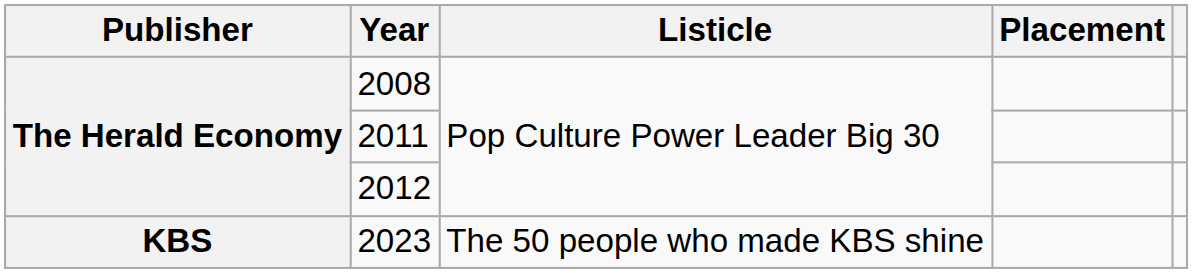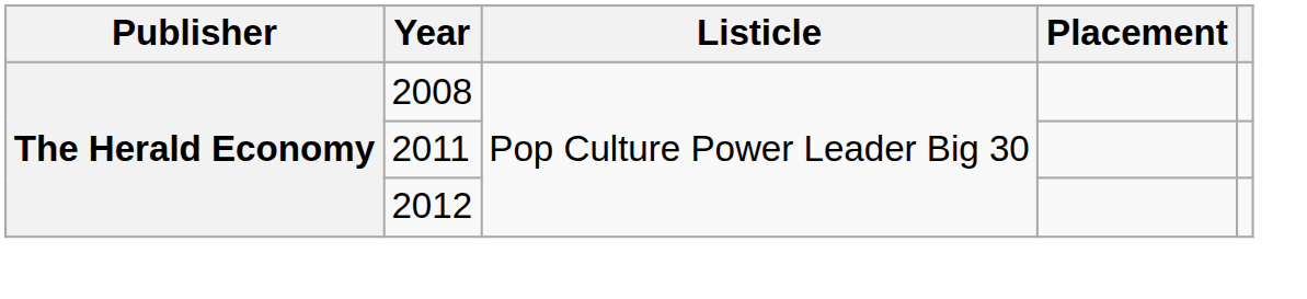- row: KBS | 2023 | The 50 people who made KBS shine
